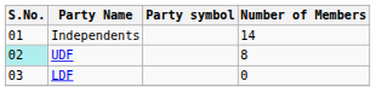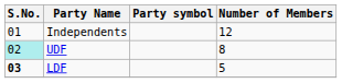Independents | Number of Members: 14 -> 12
LDF | S.No.: normal -> bold
LDF | Number of Members: 0 -> 5
